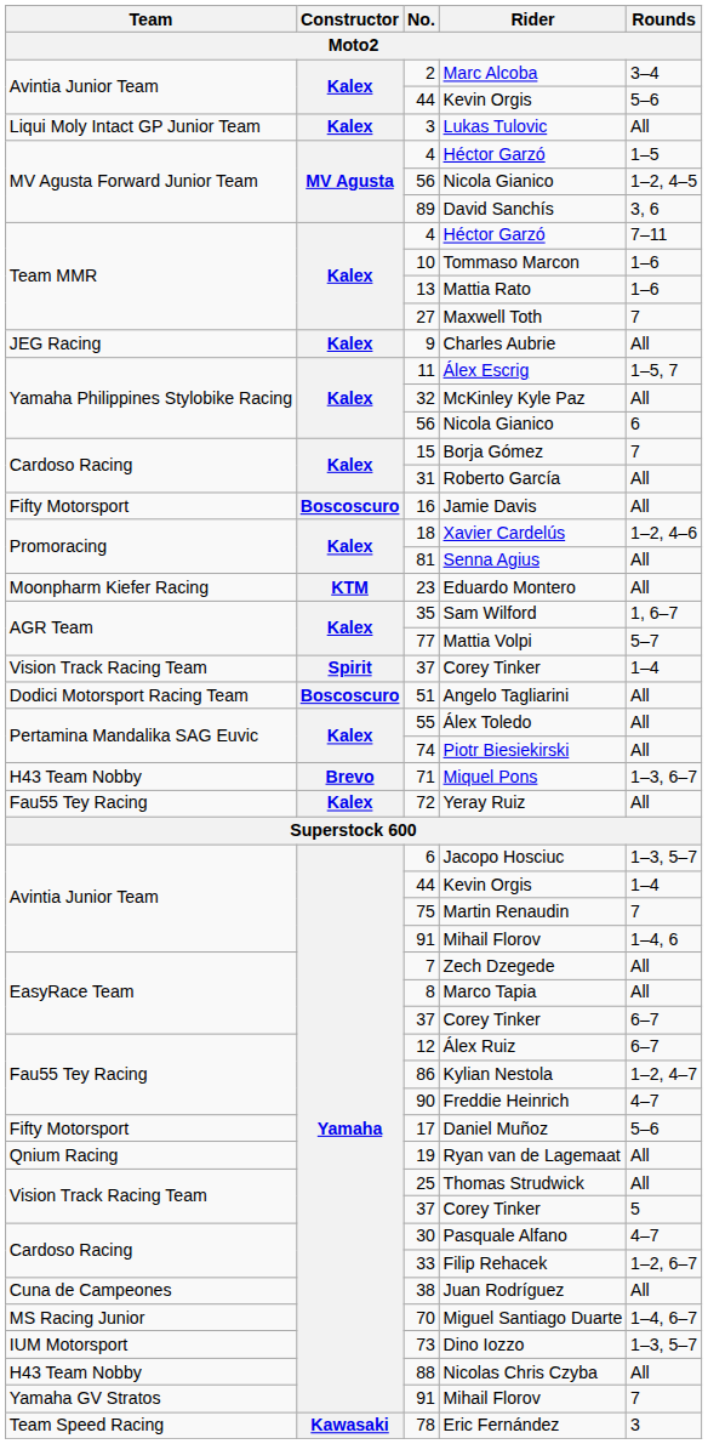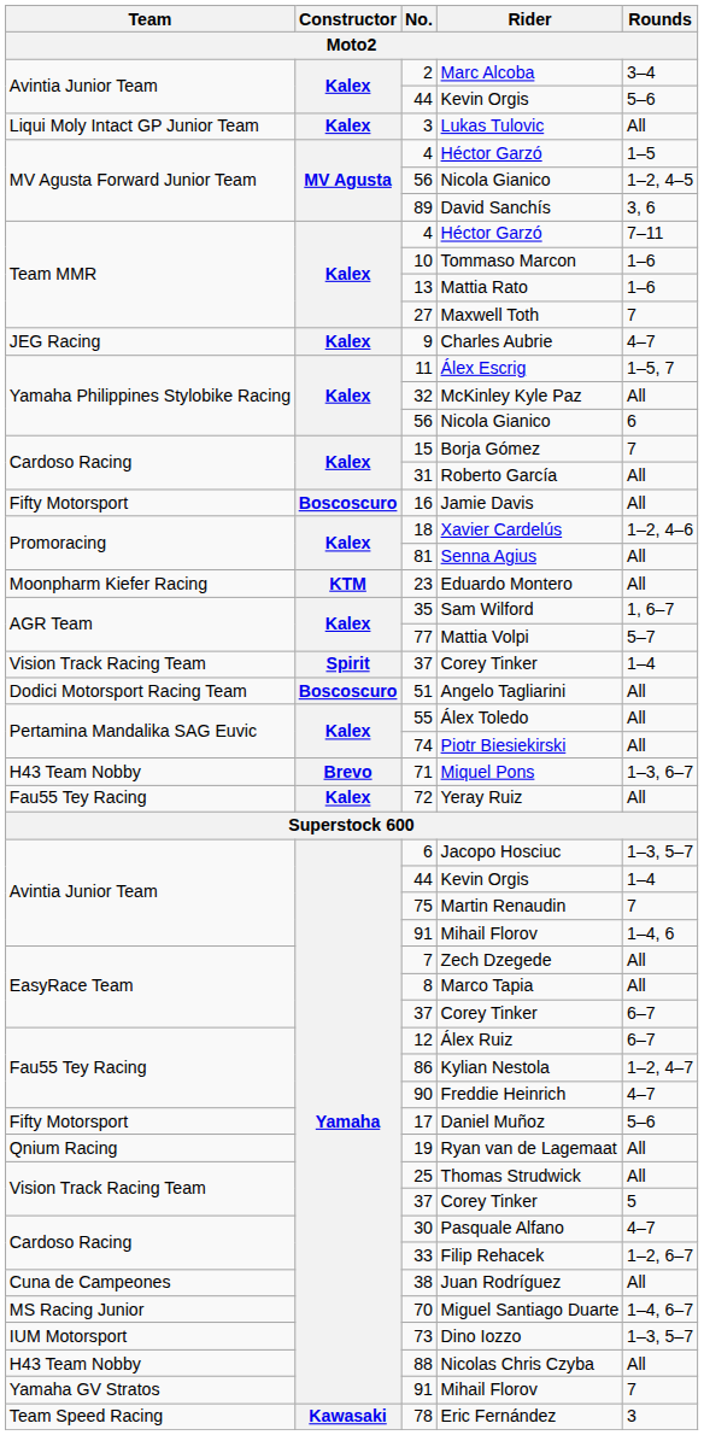9 | Rounds: All -> 4–7
